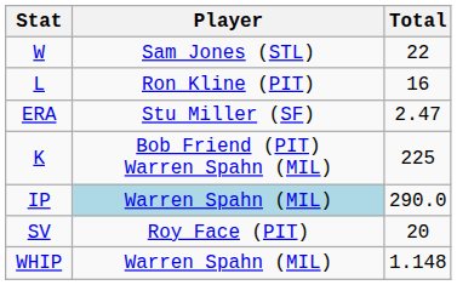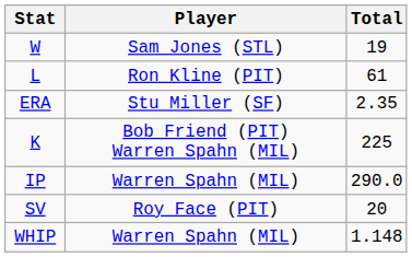W | Total: 22 -> 19
L | Total: 16 -> 61
ERA | Total: 2.47 -> 2.35
IP | Player: lightblue background -> no background
